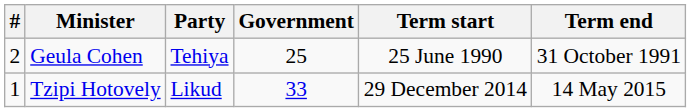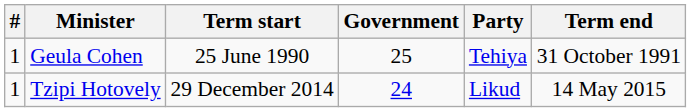columns swapped: Party <-> Term start
Geula Cohen | #: 2 -> 1
Tzipi Hotovely | Government: 33 -> 24
